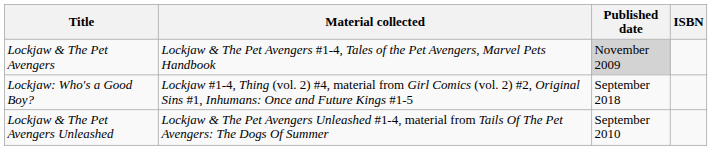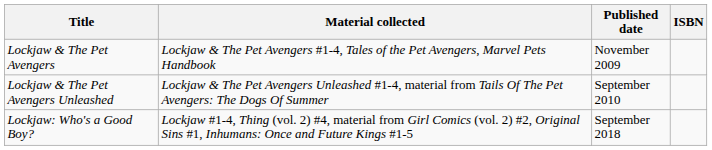Lockjaw & The Pet Avengers | Published date: lightgrey background -> no background
rows swapped: Lockjaw & The Pet Avengers Unleashed <-> Lockjaw: Who's a Good Boy?
